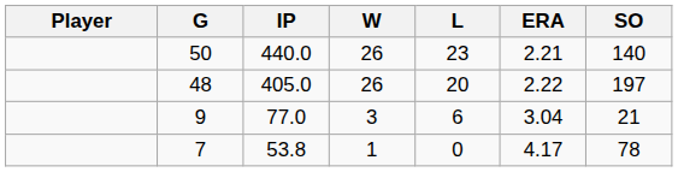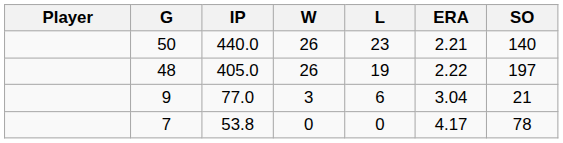48 | L: 20 -> 19
7 | W: 1 -> 0
